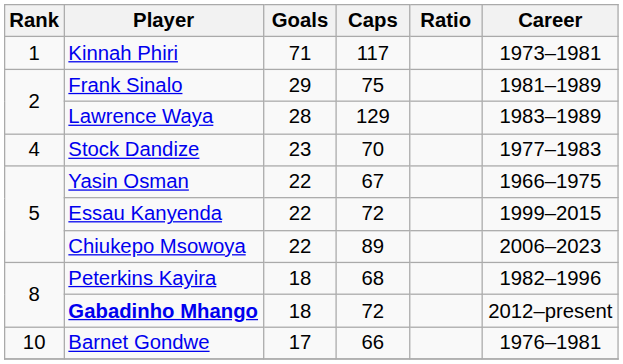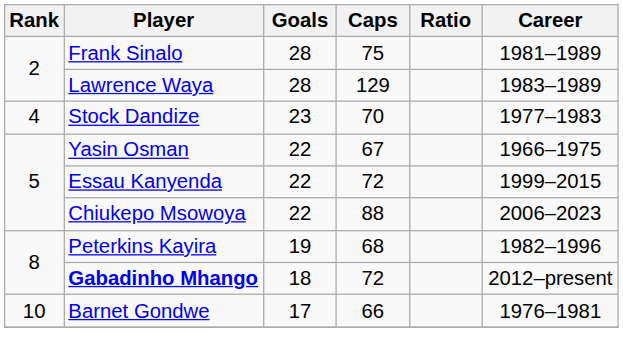- row: 1 | Kinnah Phiri | 71 | 117 | 1973–1981
Frank Sinalo | Goals: 29 -> 28
Chiukepo Msowoya | Caps: 89 -> 88
Peterkins Kayira | Goals: 18 -> 19
